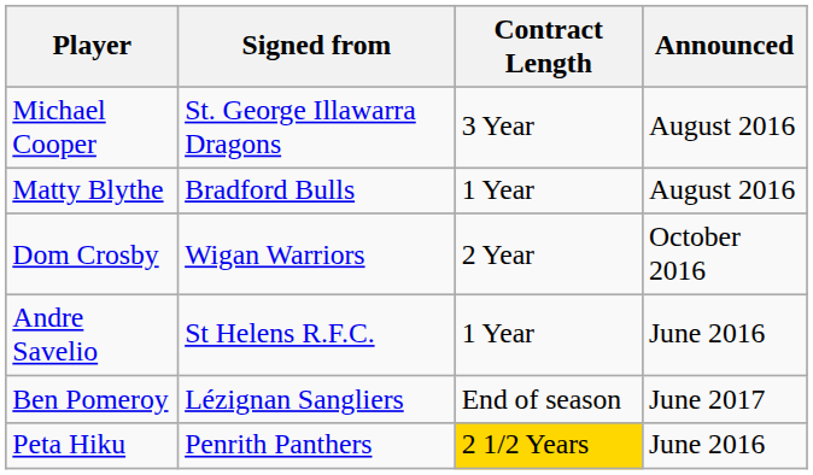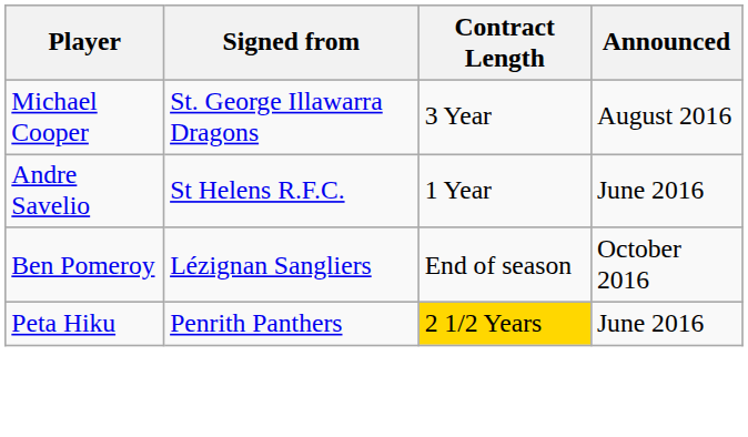- row: Matty Blythe | Bradford Bulls | 1 Year | August 2016
- row: Dom Crosby | Wigan Warriors | 2 Year | October 2016
Ben Pomeroy | Announced: June 2017 -> October 2016
